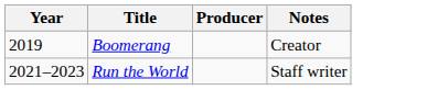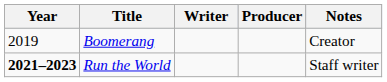+ column: Writer
Run the World | Year: normal -> bold
